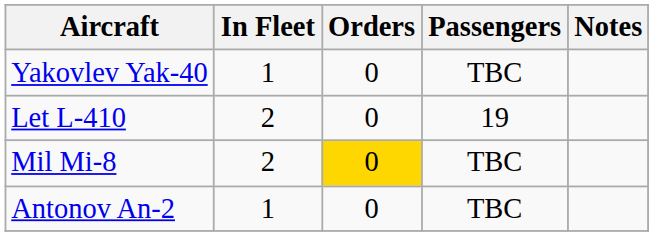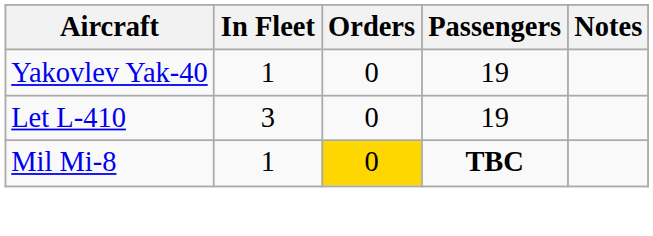Yakovlev Yak-40 | Passengers: TBC -> 19
Let L-410 | In Fleet: 2 -> 3
Mil Mi-8 | In Fleet: 2 -> 1
Mil Mi-8 | Passengers: normal -> bold
- row: Antonov An-2 | 1 | 0 | TBC
